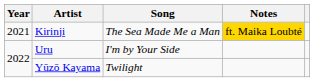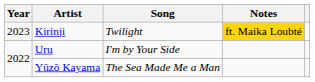Kirinji | Year: 2021 -> 2023
Kirinji | Song: The Sea Made Me a Man -> Twilight
Yūzō Kayama | Song: Twilight -> The Sea Made Me a Man
